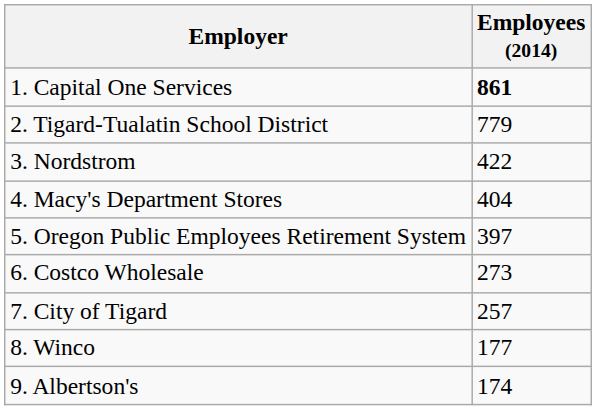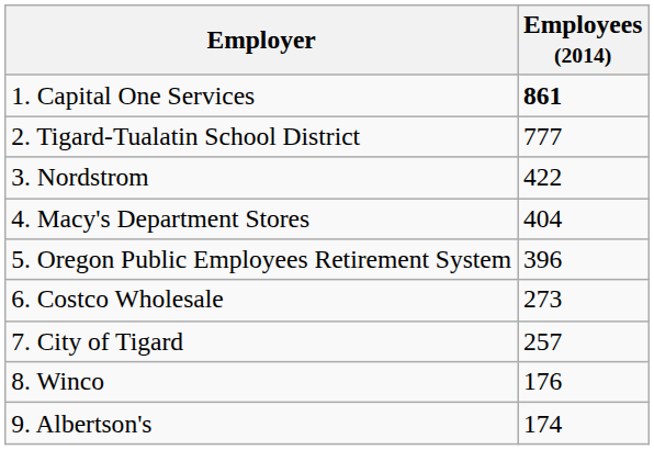2. Tigard-Tualatin School District | Employees (2014): 779 -> 777
5. Oregon Public Employees Retirement System | Employees (2014): 397 -> 396
8. Winco | Employees (2014): 177 -> 176
